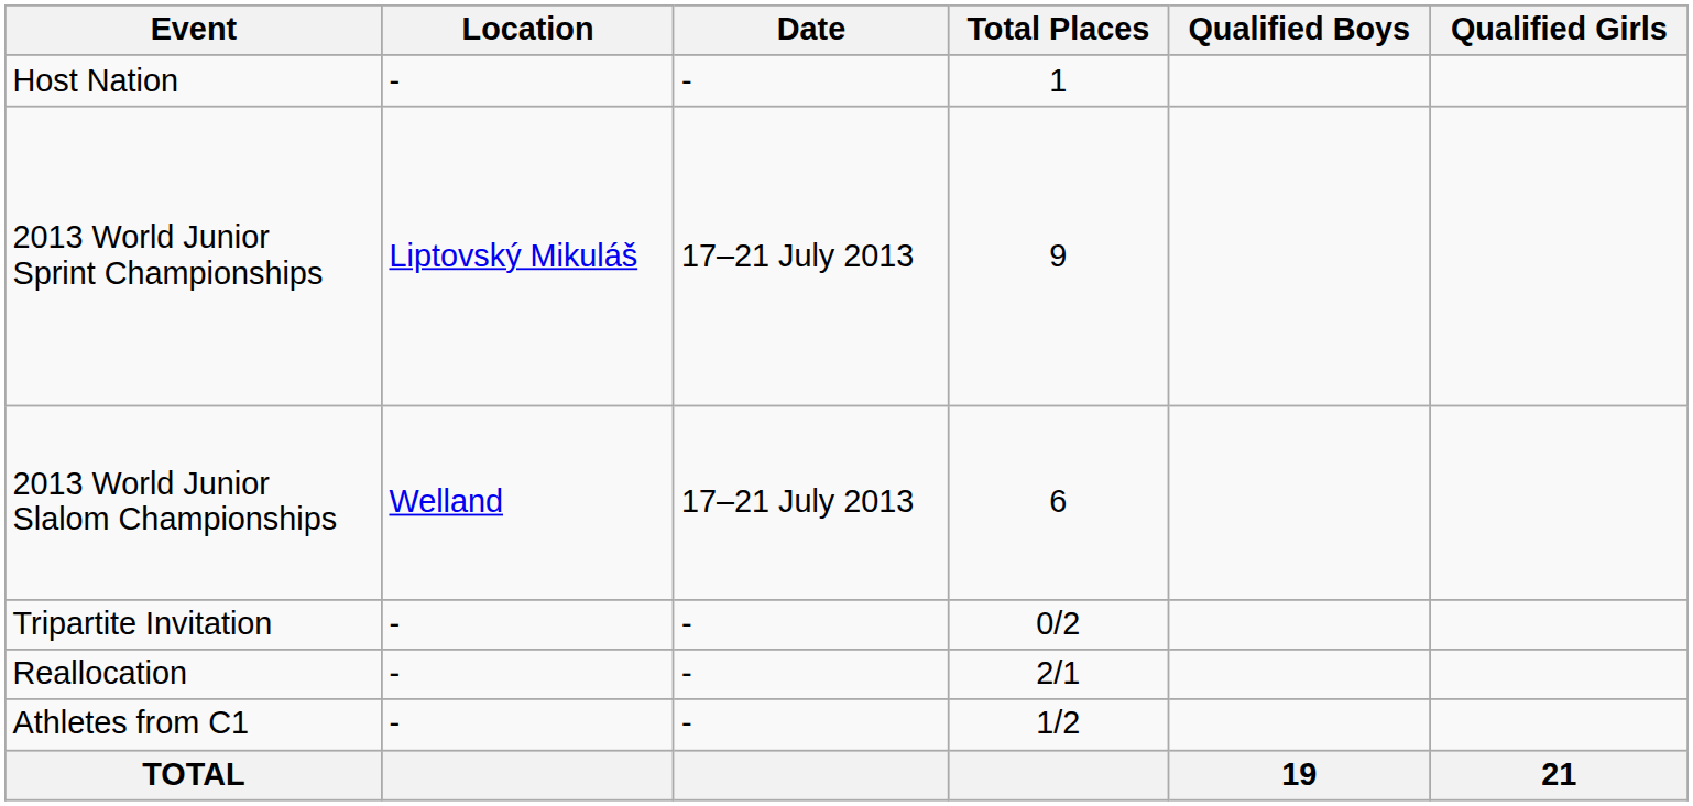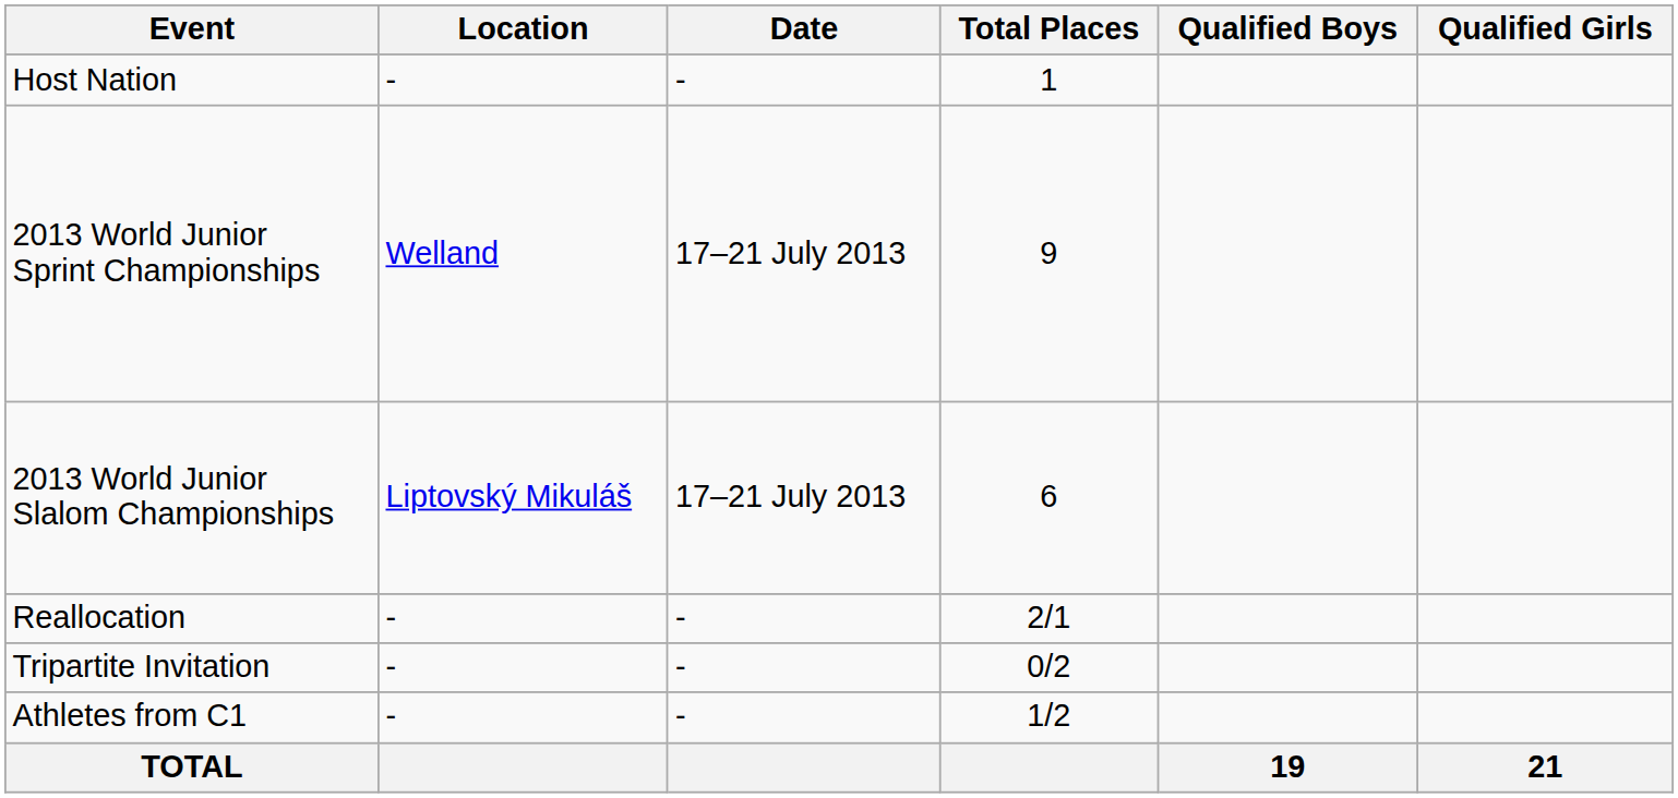2013 World Junior Sprint Championships | Location: Liptovský Mikuláš -> Welland
2013 World Junior Slalom Championships | Location: Welland -> Liptovský Mikuláš
rows swapped: Tripartite Invitation <-> Reallocation
